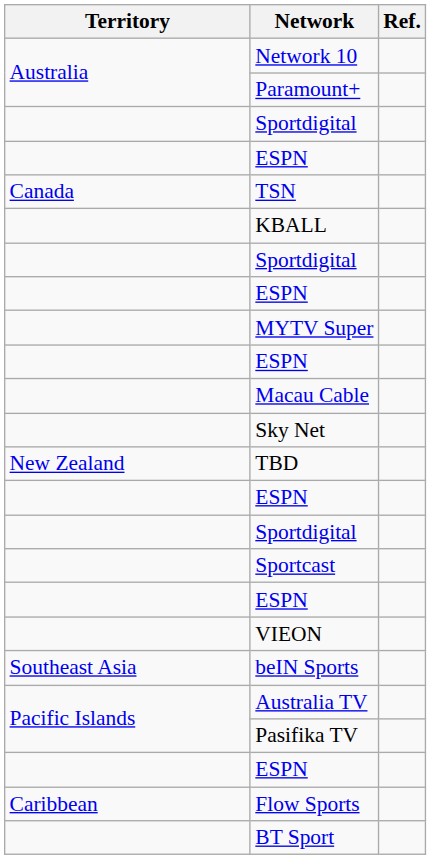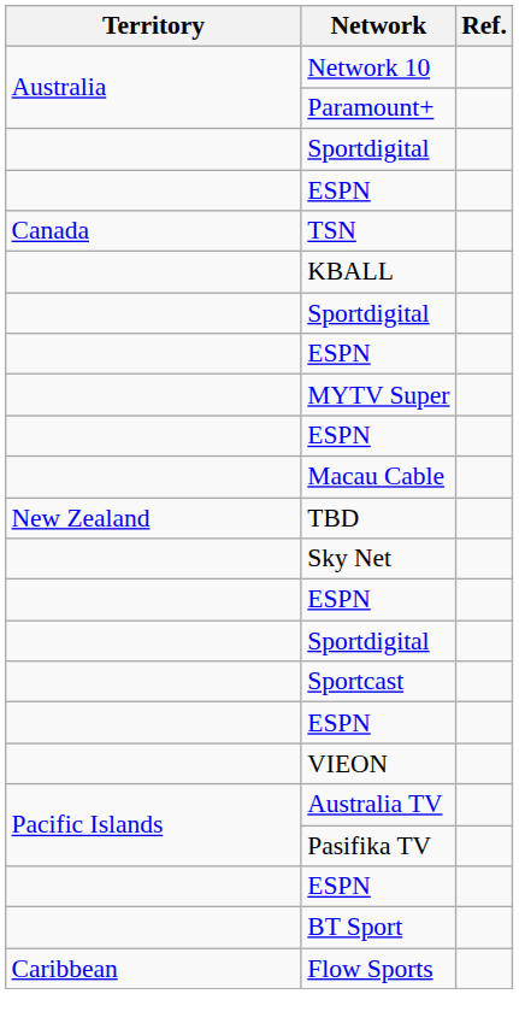rows swapped: Sky Net <-> TBD
- row: Southeast Asia | beIN Sports
rows swapped: Flow Sports <-> BT Sport
